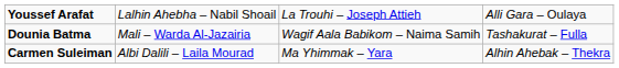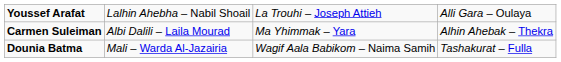rows swapped: Carmen Suleiman <-> Dounia Batma
